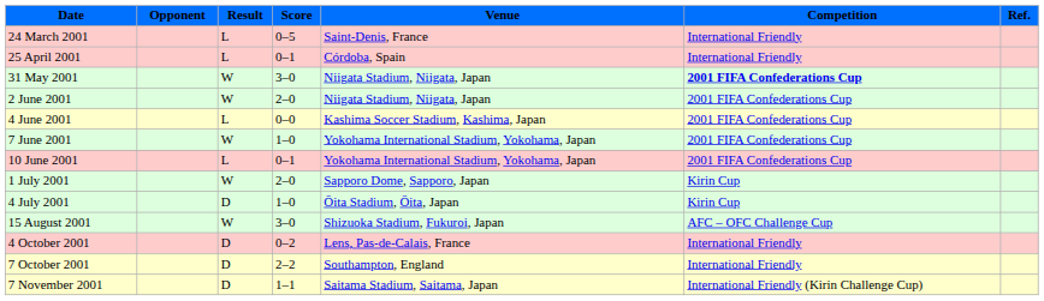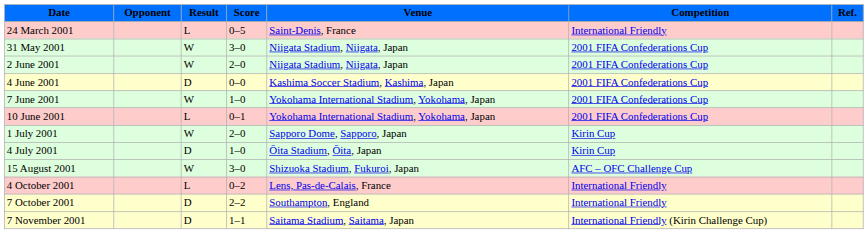- row: 25 April 2001 | L | 0–1 | Córdoba, Spain | International Friendly
31 May 2001 | Competition: bold -> normal
4 June 2001 | Result: L -> D
4 October 2001 | Result: D -> L
